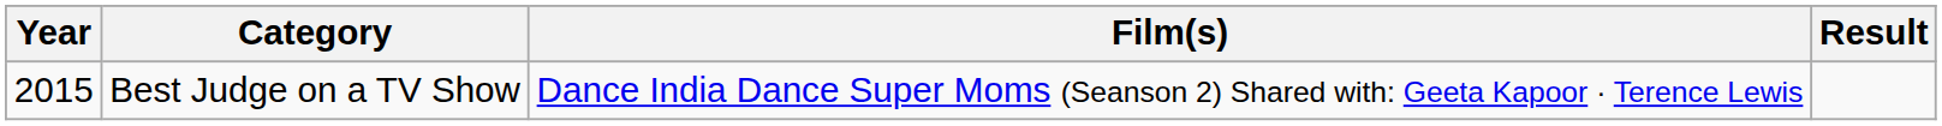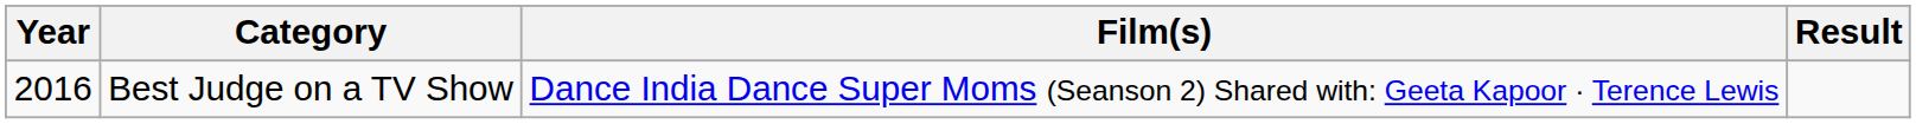Best Judge on a TV Show | Year: 2015 -> 2016
